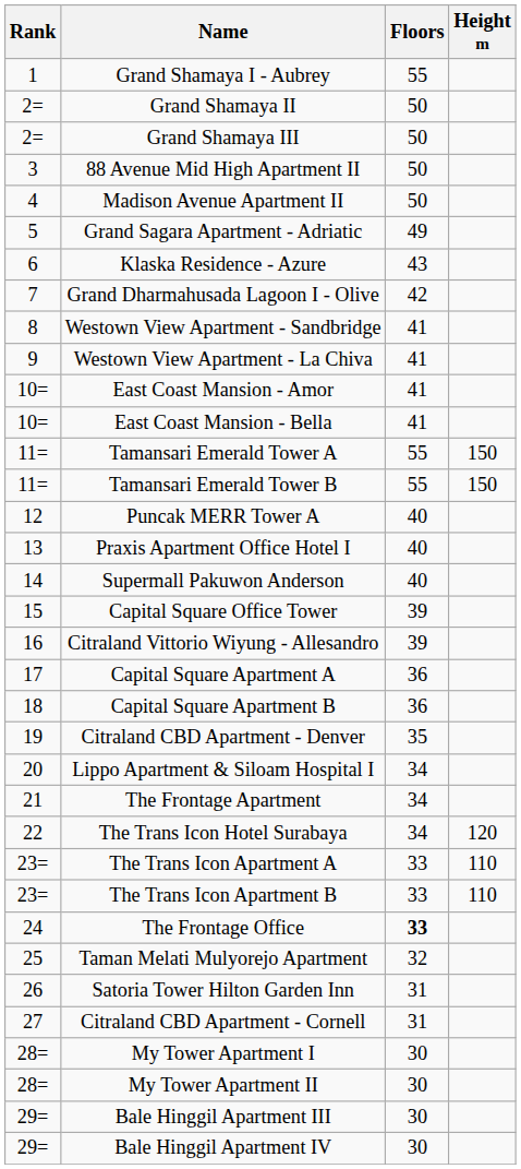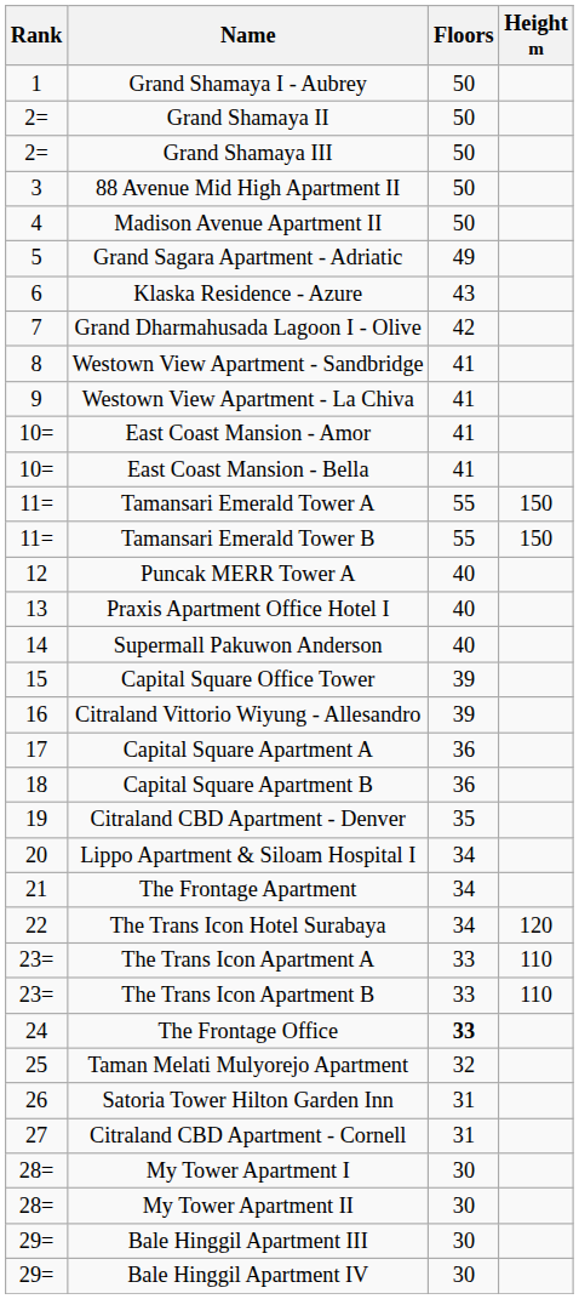Grand Shamaya I - Aubrey | Floors: 55 -> 50
